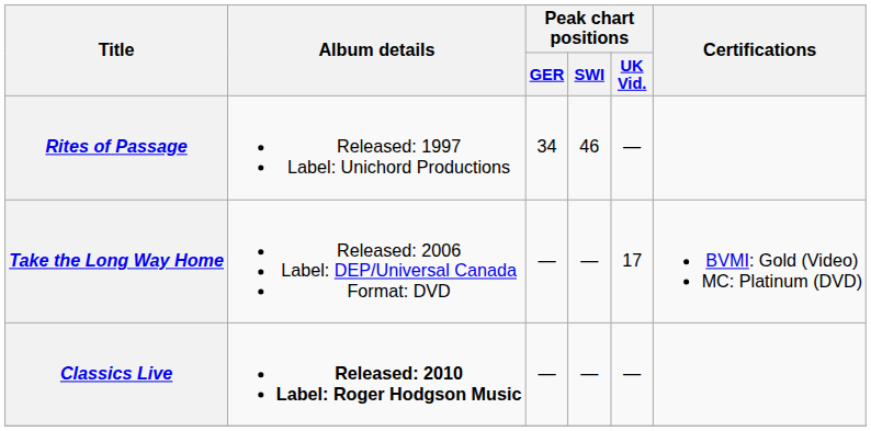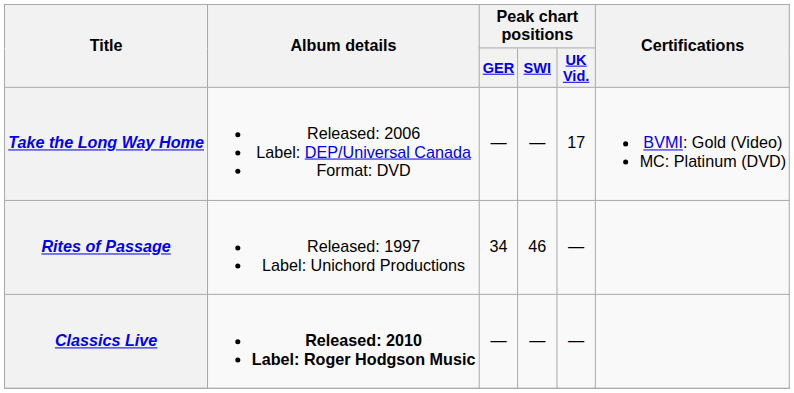rows swapped: Rites of Passage <-> Take the Long Way Home
